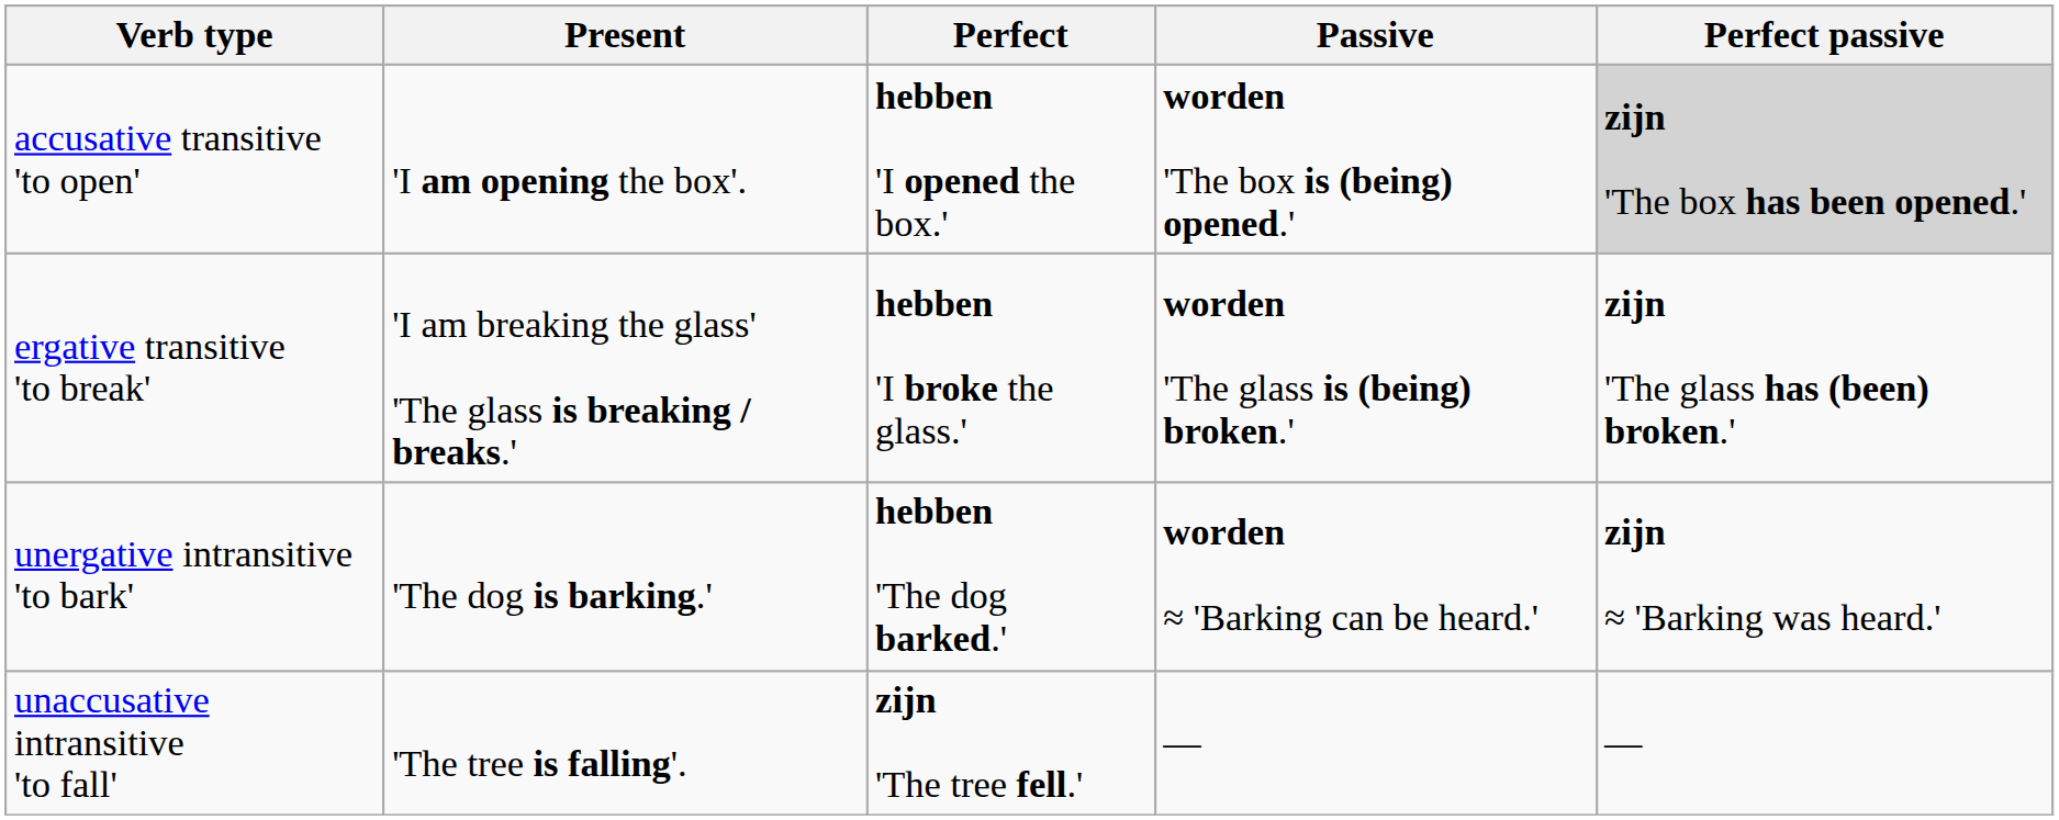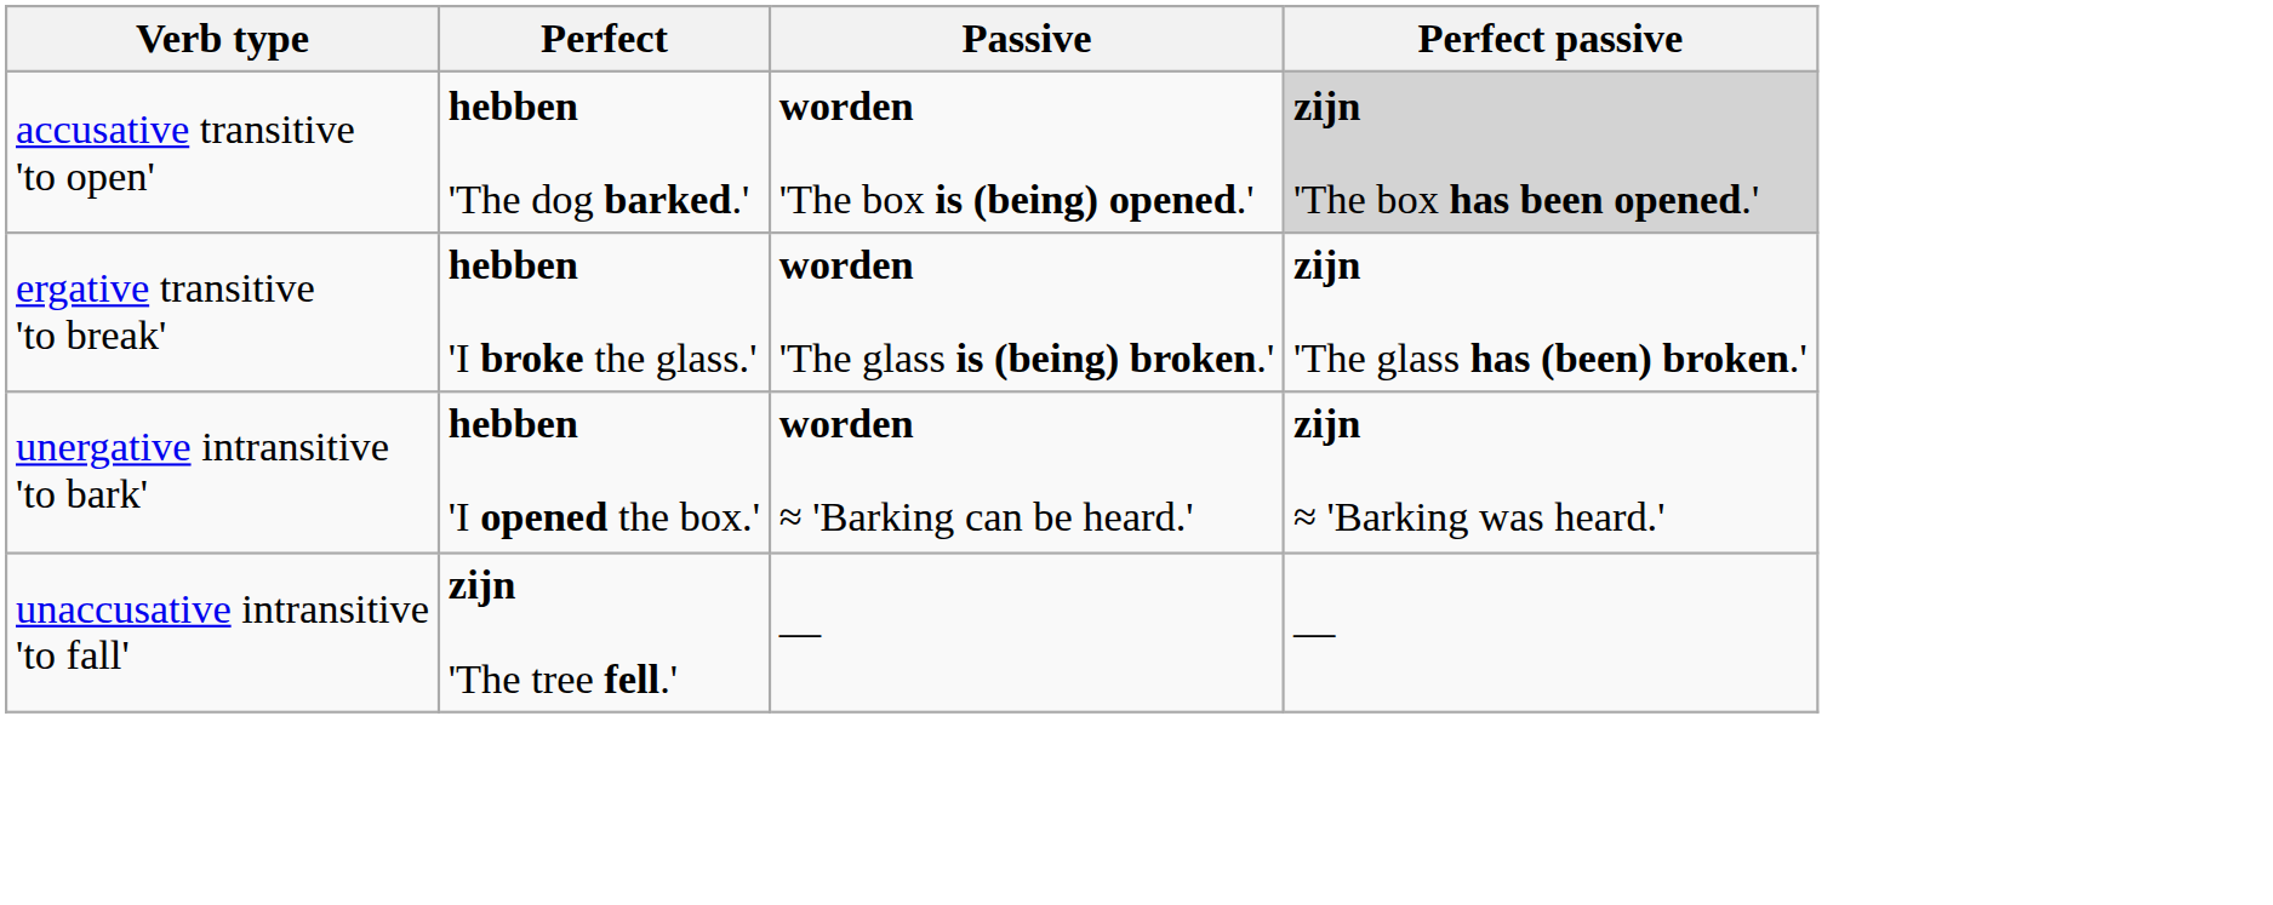- column: Present | 'I am opening the box'. | 'I am breaking the glass' 'The glass is breaking / breaks.' | 'The dog is barking.' | 'The tree is falling'.
accusative transitive 'to open' | Perfect: hebben 'I opened the box.' -> hebben 'The dog barked.'
unergative intransitive 'to bark' | Perfect: hebben 'The dog barked.' -> hebben 'I opened the box.'
